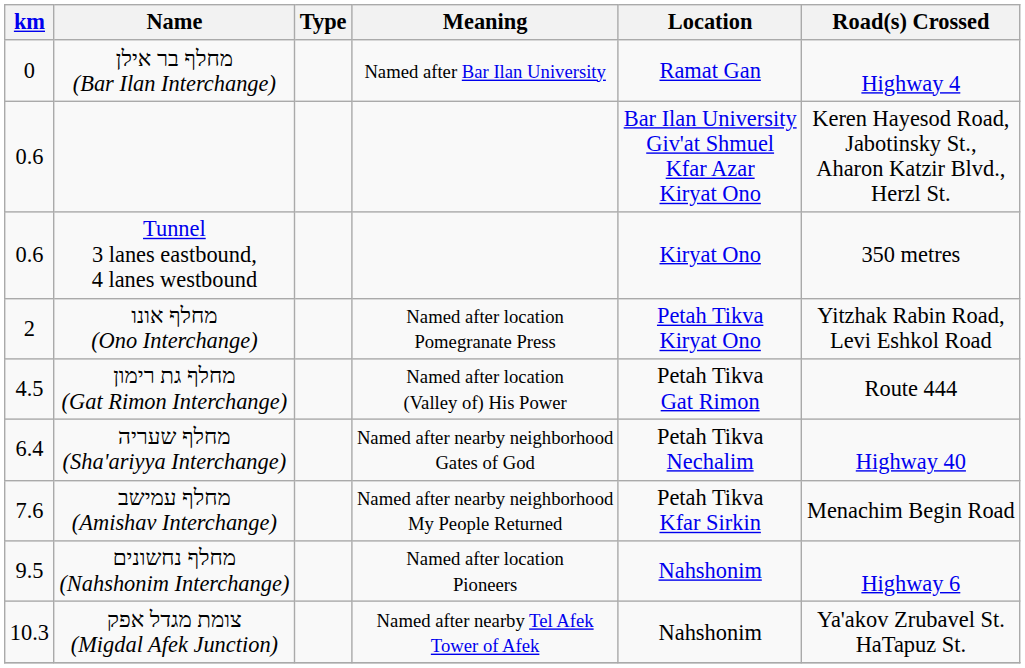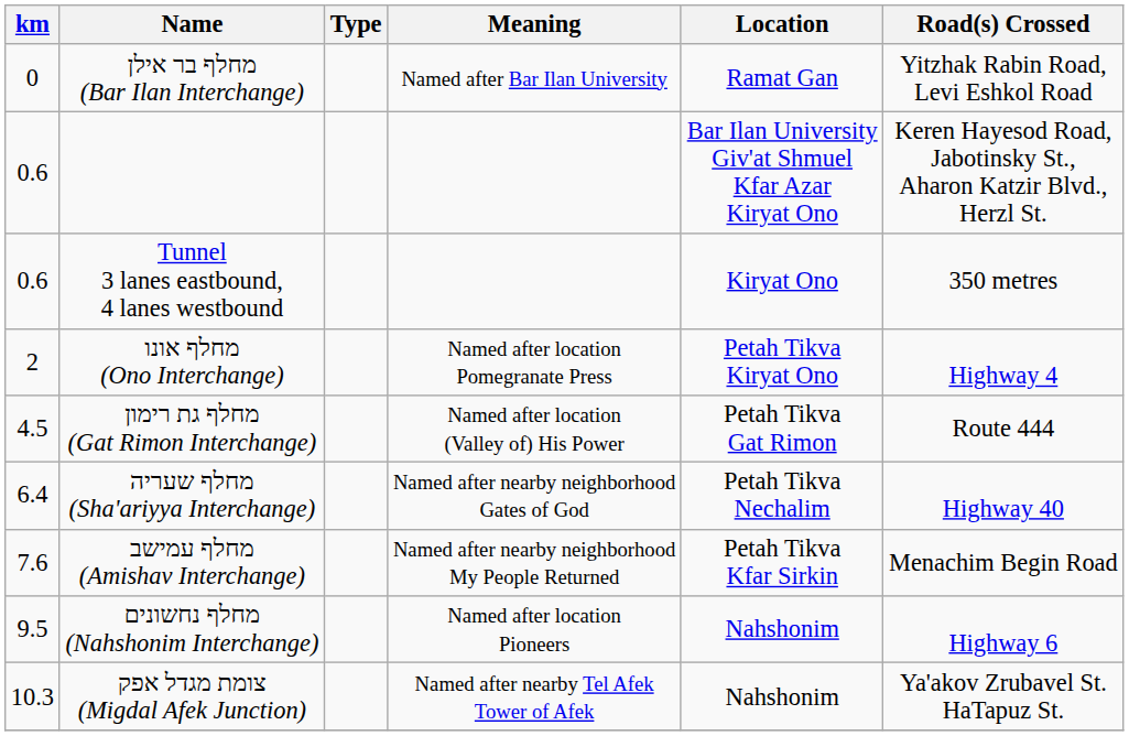מחלף בר אילן (Bar Ilan Interchange) | Road(s) Crossed: Highway 4 -> Yitzhak Rabin Road, Levi Eshkol Road
מחלף אונו (Ono Interchange) | Road(s) Crossed: Yitzhak Rabin Road, Levi Eshkol Road -> Highway 4
